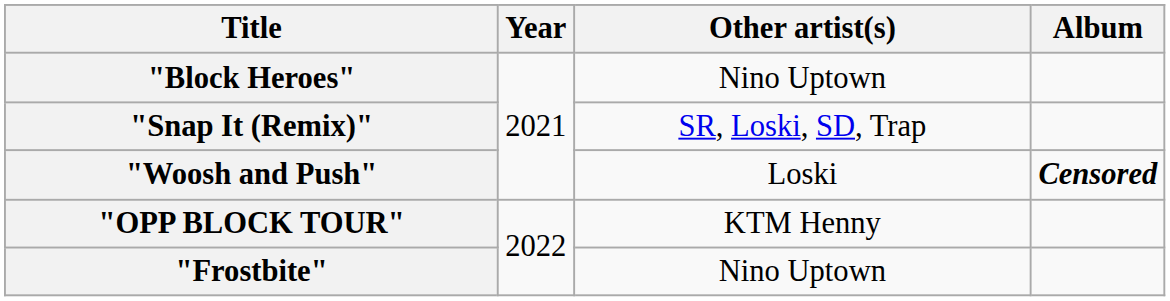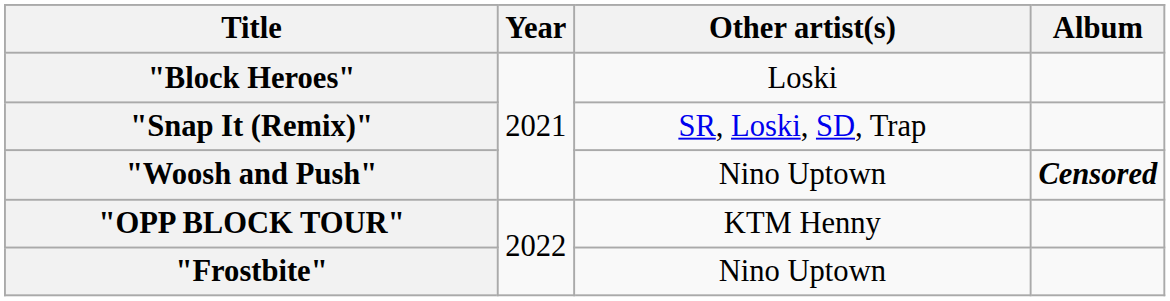"Block Heroes" | Other artist(s): Nino Uptown -> Loski
"Woosh and Push" | Other artist(s): Loski -> Nino Uptown
